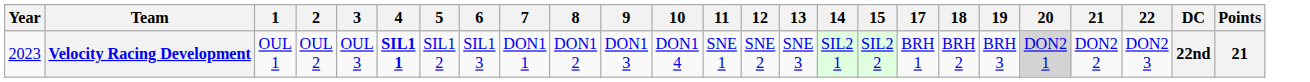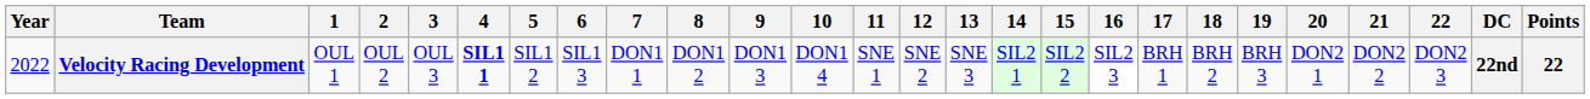+ column: 16 | SIL2 3
Velocity Racing Development | Year: 2023 -> 2022
Velocity Racing Development | 20: lightgrey background -> no background
Velocity Racing Development | Points: 21 -> 22
